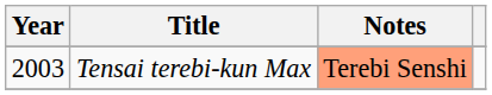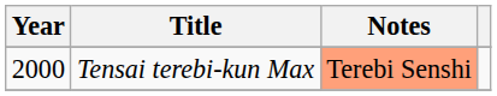Tensai terebi-kun Max | Year: 2003 -> 2000
